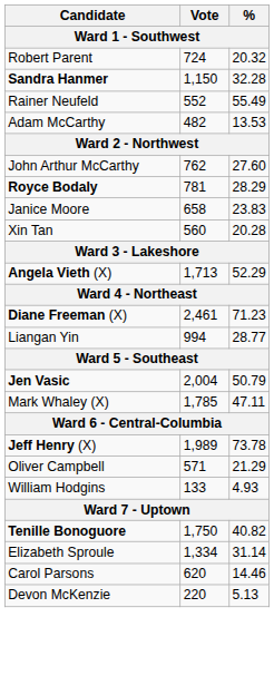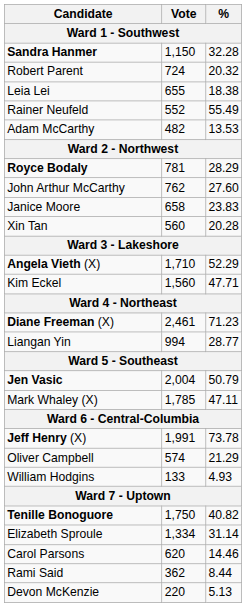rows swapped: Sandra Hanmer <-> Robert Parent
+ row: Leia Lei | 655 | 18.38
rows swapped: Royce Bodaly <-> John Arthur McCarthy
Angela Vieth (X) | Vote: 1,713 -> 1,710
+ row: Kim Eckel | 1,560 | 47.71
Jeff Henry (X) | Vote: 1,989 -> 1,991
Oliver Campbell | Vote: 571 -> 574
+ row: Rami Said | 362 | 8.44
